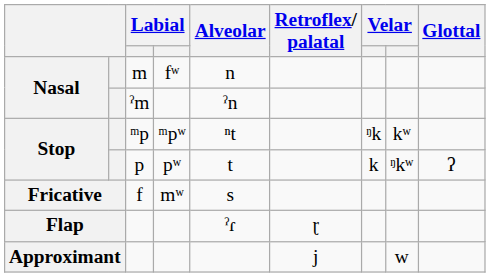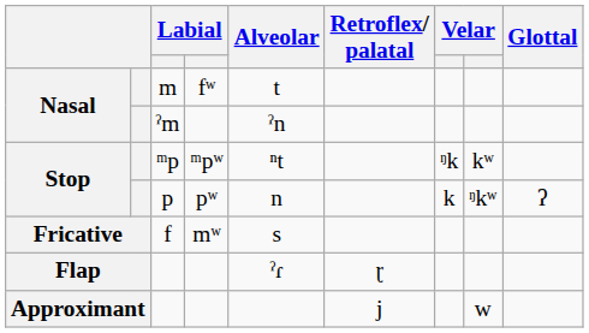m | Alveolar: n -> t
p | Alveolar: t -> n
